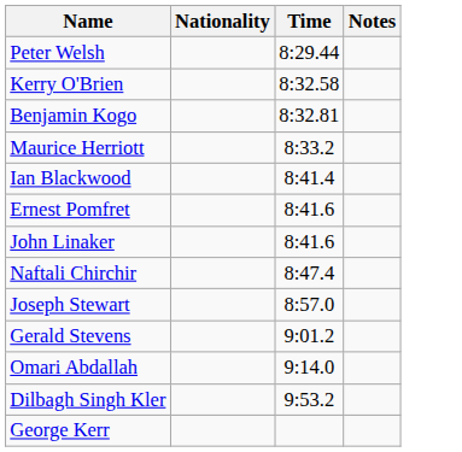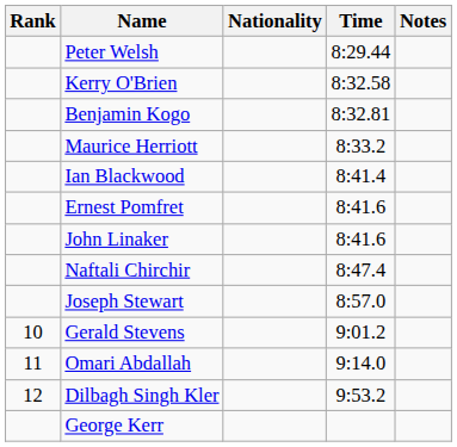+ column: Rank | 10 | 11 | 12
